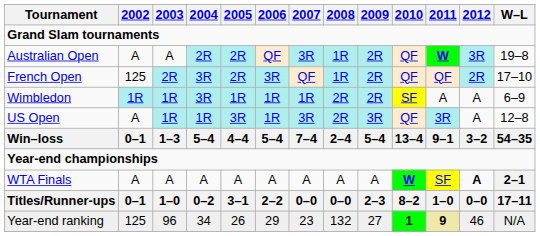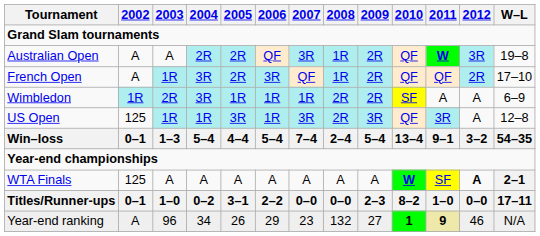French Open | 2002: 125 -> A
French Open | 2003: 2R -> 1R
Wimbledon | 2003: 1R -> 2R
US Open | 2002: A -> 125
WTA Finals | 2002: A -> 125
Year-end ranking | 2002: 125 -> A
